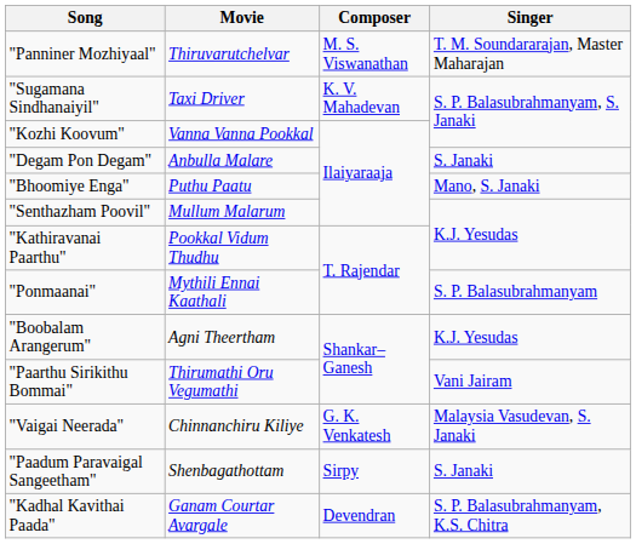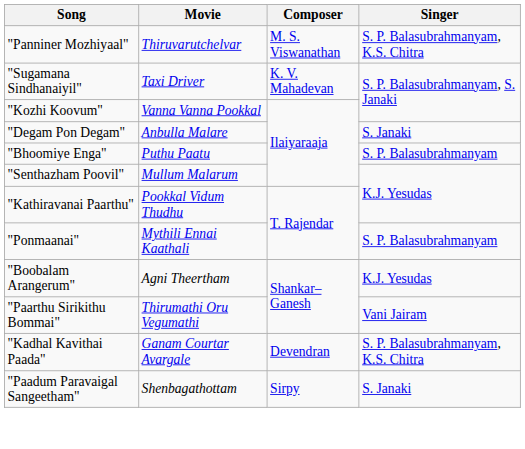"Panniner Mozhiyaal" | Singer: T. M. Soundararajan, Master Maharajan -> S. P. Balasubrahmanyam, K.S. Chitra
"Bhoomiye Enga" | Singer: Mano, S. Janaki -> S. P. Balasubrahmanyam
- row: "Vaigai Neerada" | Chinnanchiru Kiliye | G. K. Venkatesh | Malaysia Vasudevan, S. Janaki
rows swapped: "Kadhal Kavithai Paada" <-> "Paadum Paravaigal Sangeetham"
